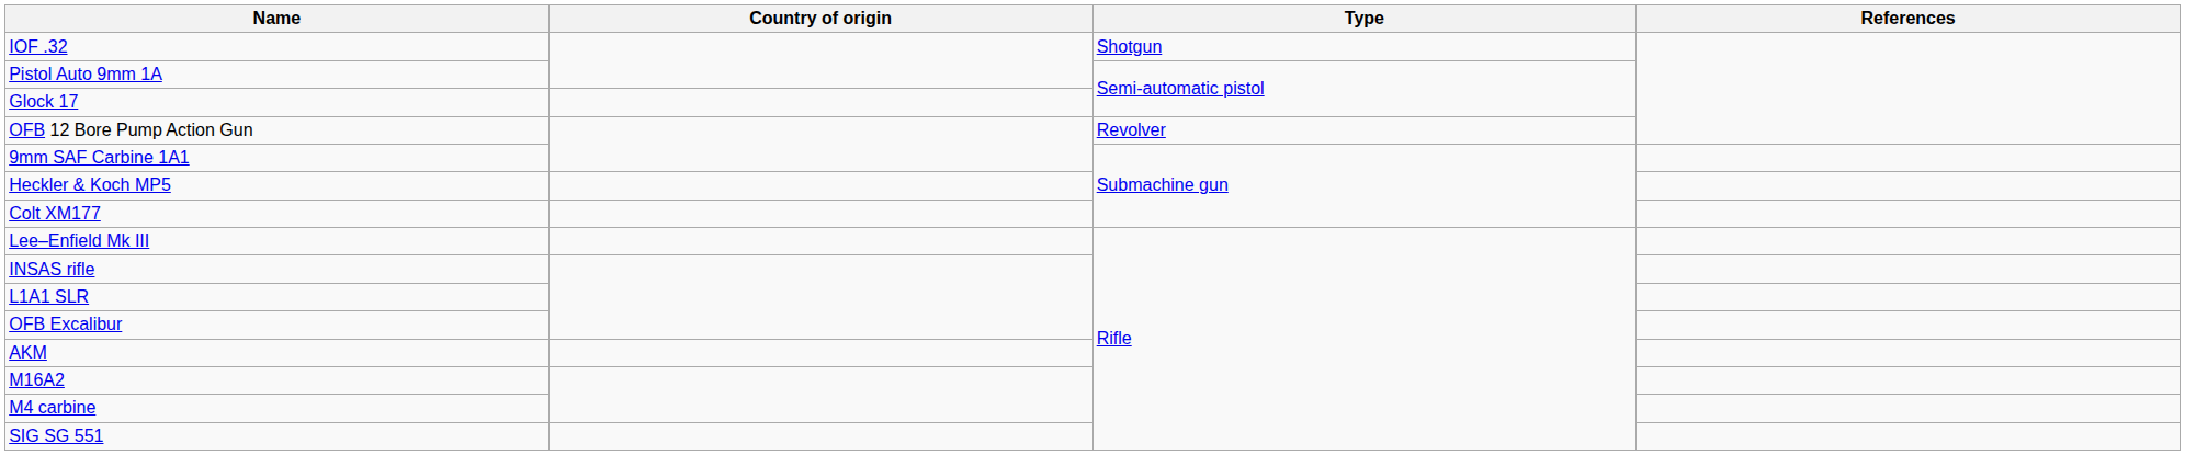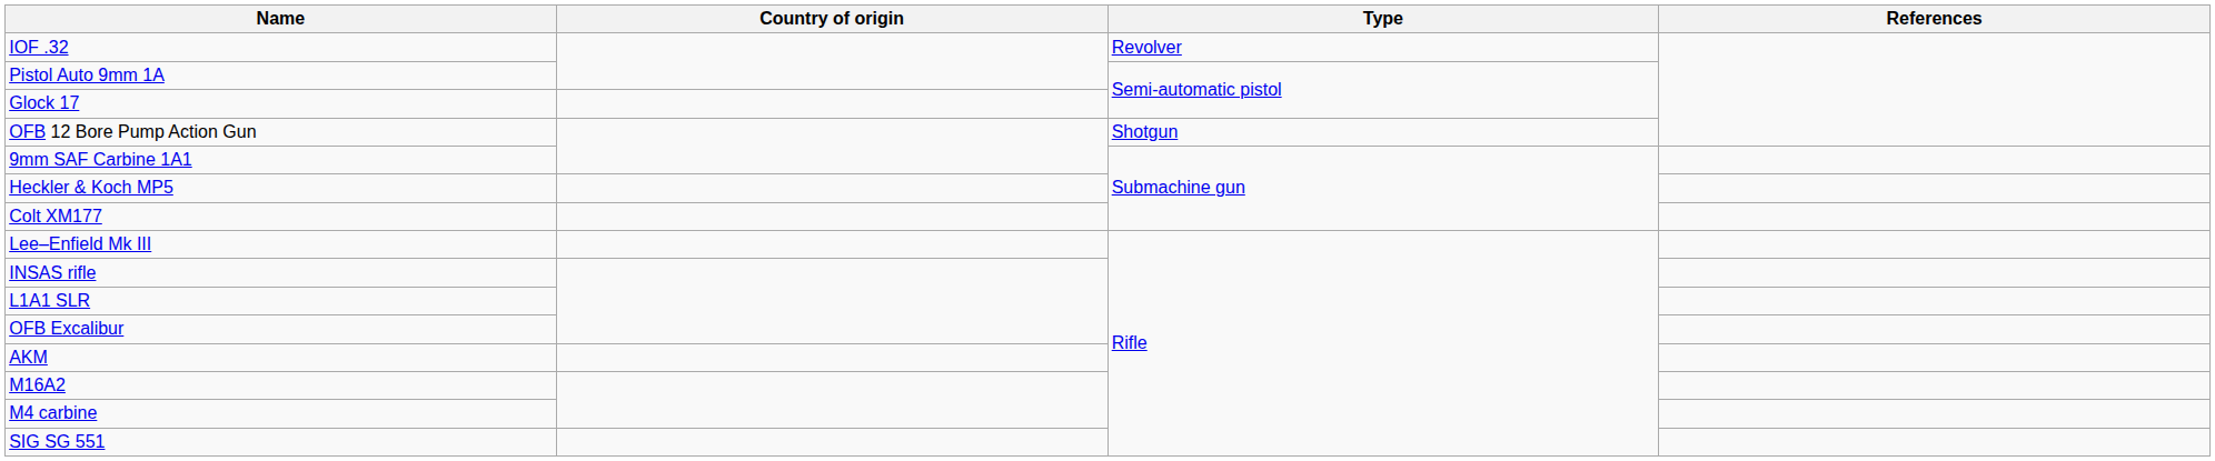IOF .32 | Type: Shotgun -> Revolver
OFB 12 Bore Pump Action Gun | Type: Revolver -> Shotgun
